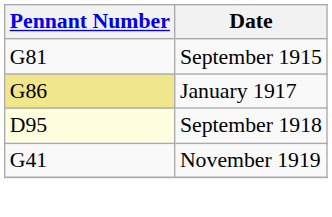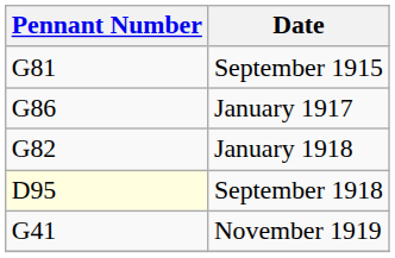January 1917 | Pennant Number: khaki background -> no background
+ row: G82 | January 1918
